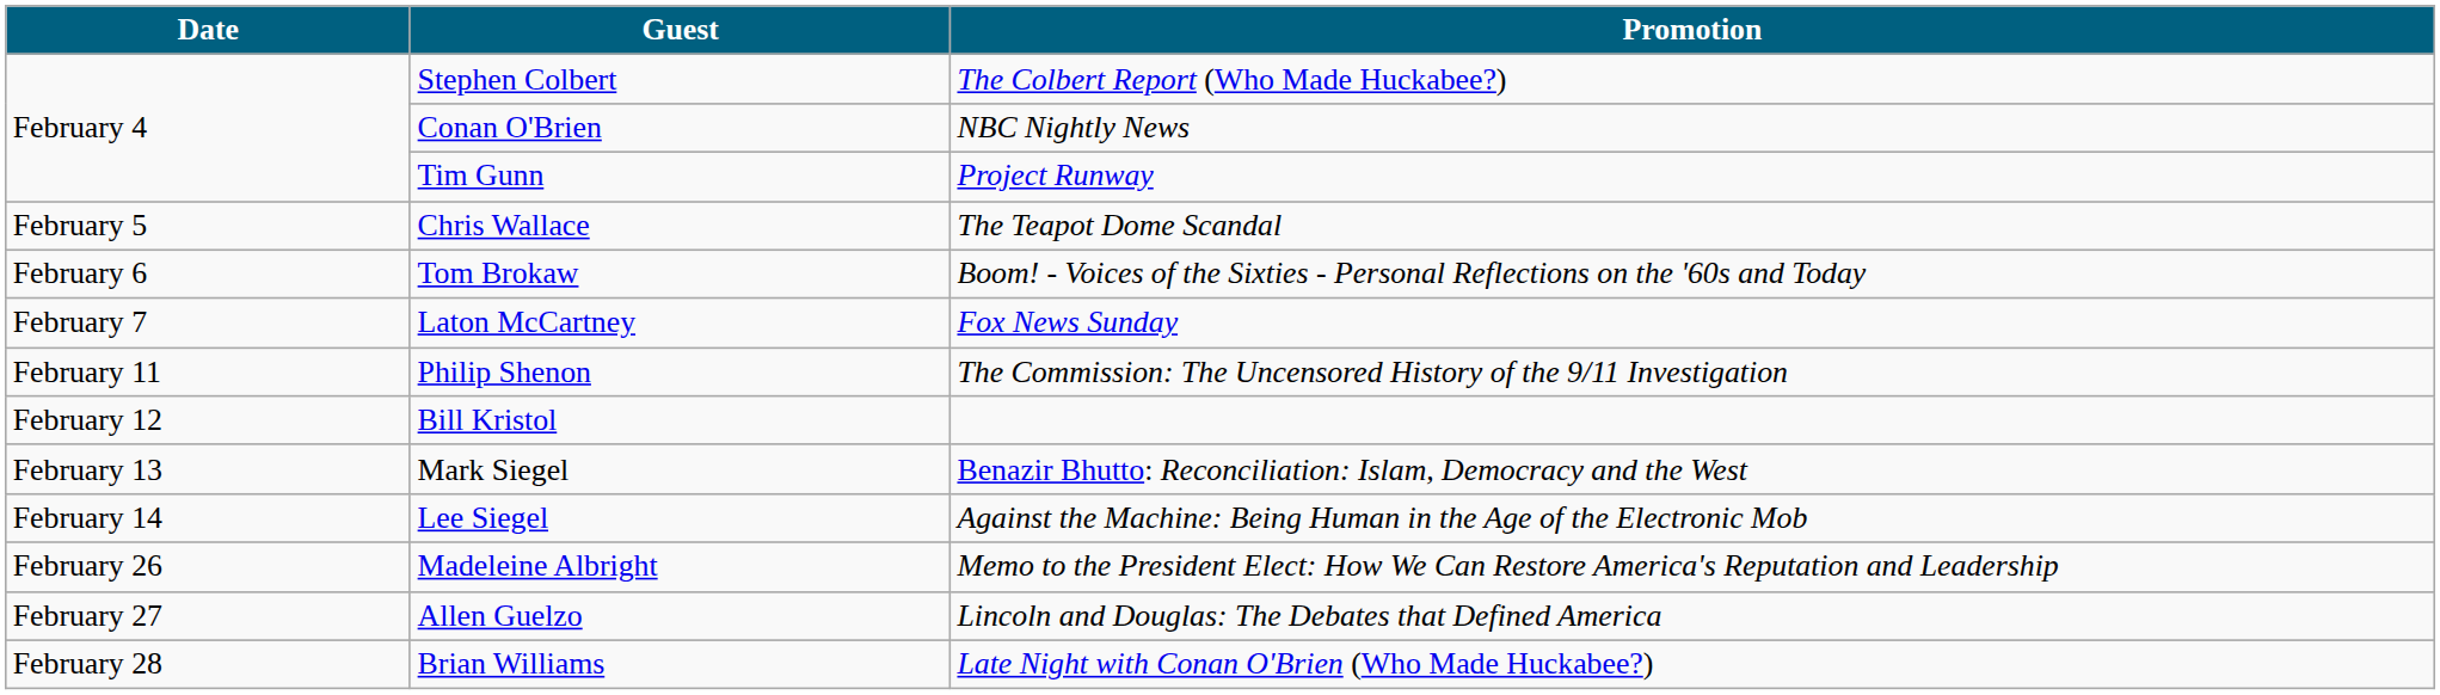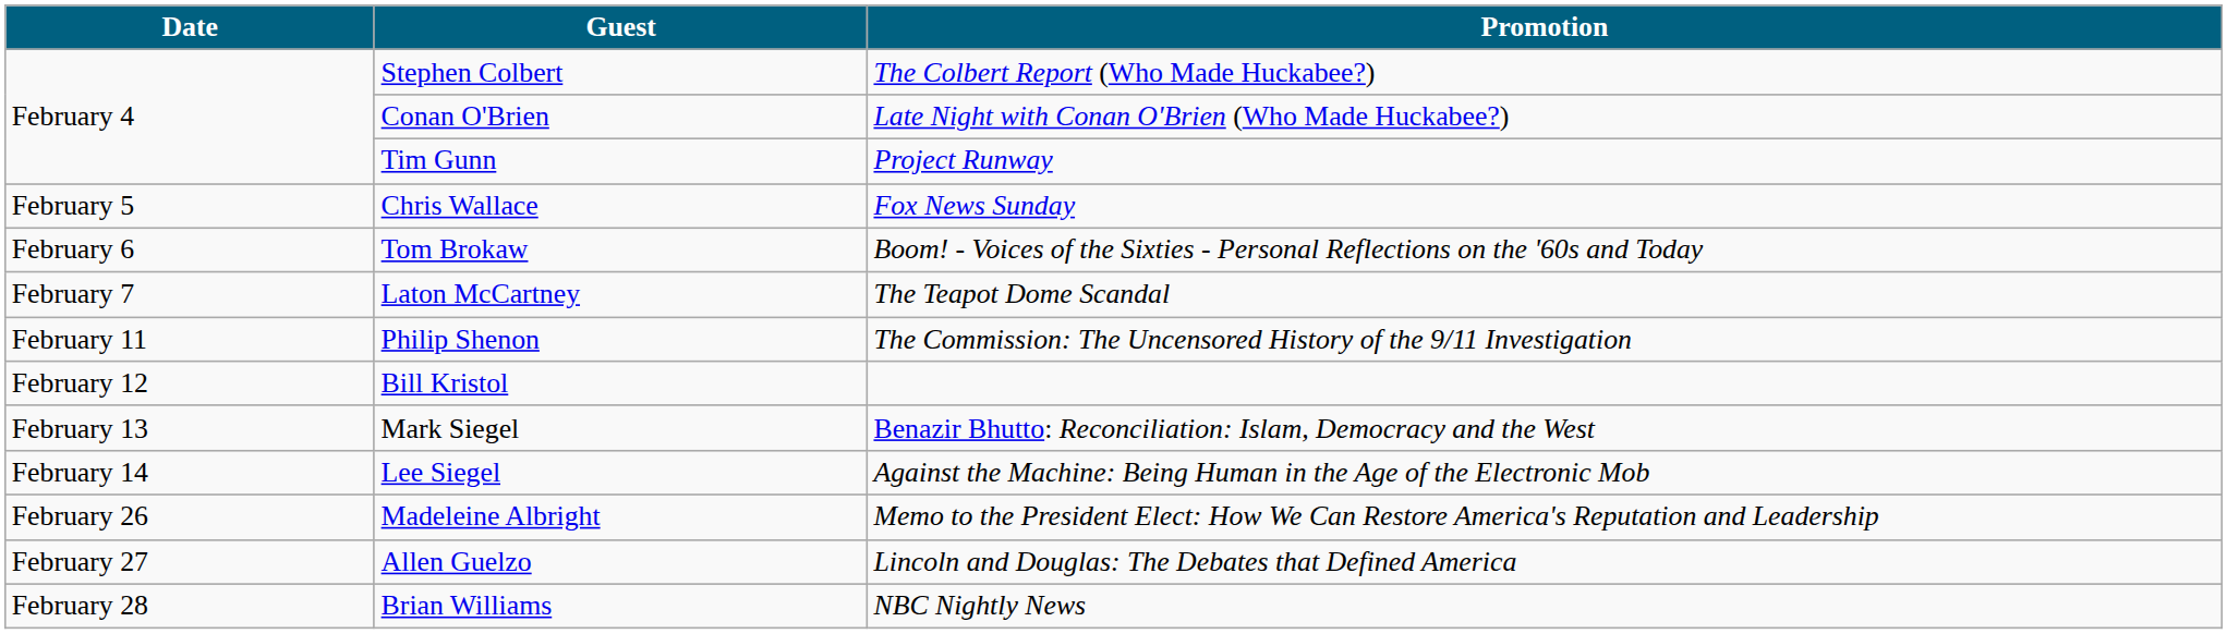Conan O'Brien | Promotion: NBC Nightly News -> Late Night with Conan O'Brien (Who Made Huckabee?)
Chris Wallace | Promotion: The Teapot Dome Scandal -> Fox News Sunday
Laton McCartney | Promotion: Fox News Sunday -> The Teapot Dome Scandal
Brian Williams | Promotion: Late Night with Conan O'Brien (Who Made Huckabee?) -> NBC Nightly News
